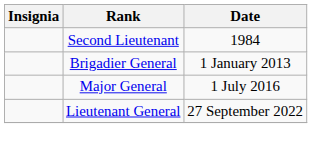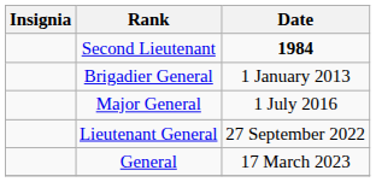Second Lieutenant | Date: normal -> bold
+ row: General | 17 March 2023
